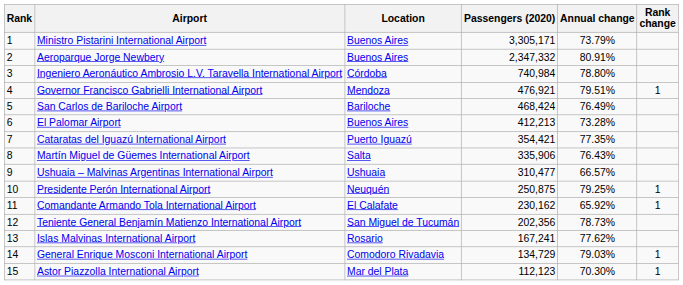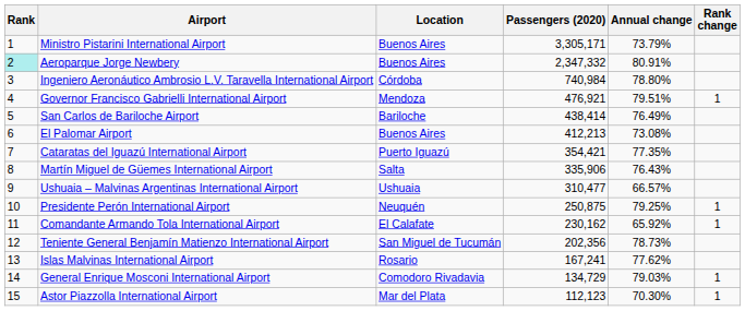Aeroparque Jorge Newbery | Rank: no background -> paleturquoise background
San Carlos de Bariloche Airport | Passengers (2020): 468,424 -> 438,414
El Palomar Airport | Annual change: 73.28% -> 73.08%
